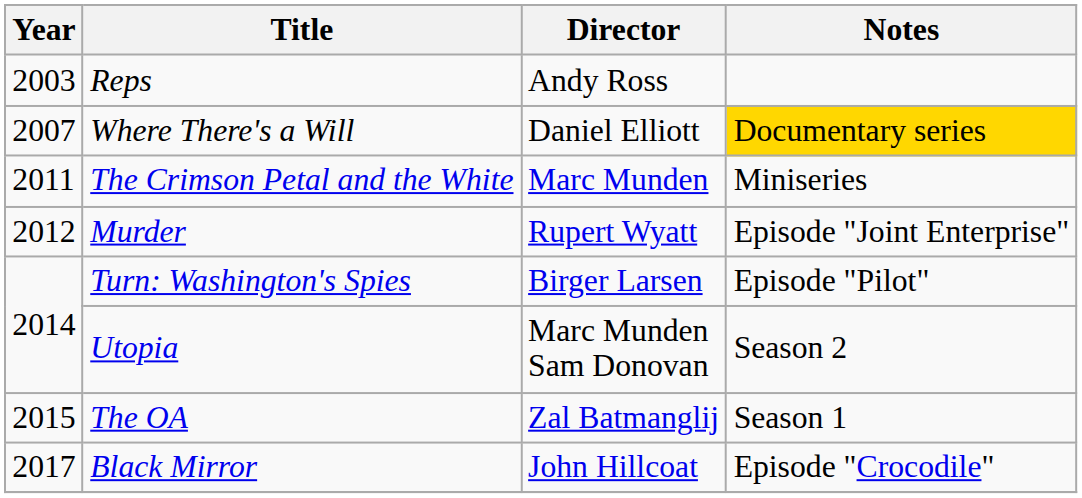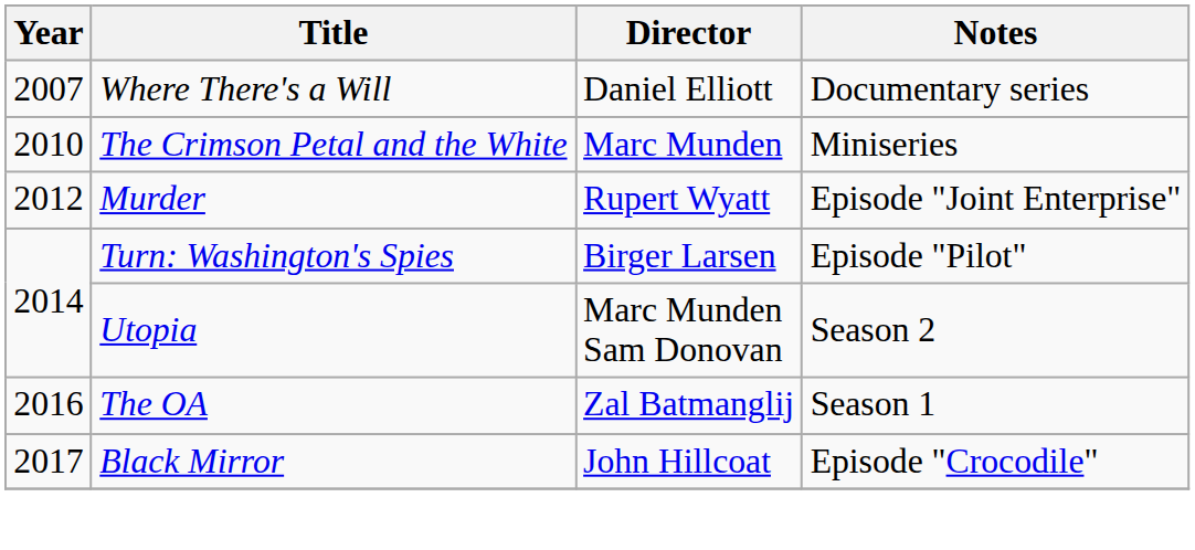- row: 2003 | Reps | Andy Ross
Where There's a Will | Notes: gold background -> no background
The Crimson Petal and the White | Year: 2011 -> 2010
The OA | Year: 2015 -> 2016
